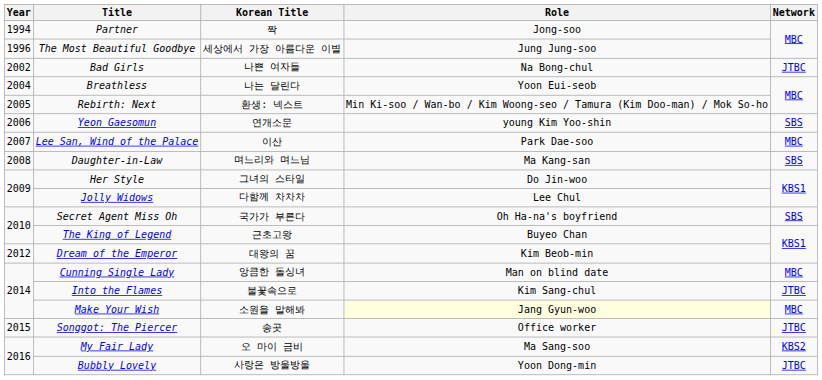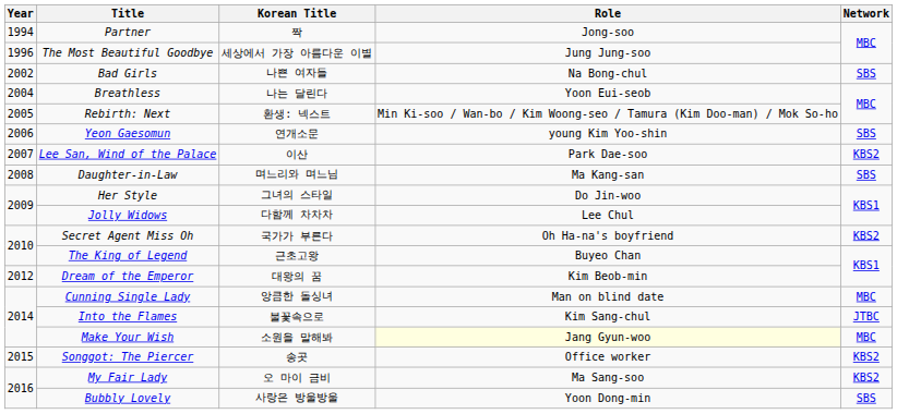Bad Girls | Network: JTBC -> SBS
Lee San, Wind of the Palace | Network: MBC -> KBS2
Secret Agent Miss Oh | Network: SBS -> KBS2
Songgot: The Piercer | Network: JTBC -> KBS2
Bubbly Lovely | Network: JTBC -> SBS
